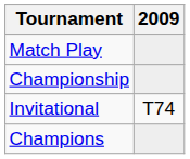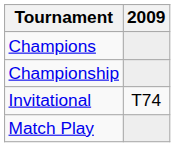rows swapped: Match Play <-> Champions
